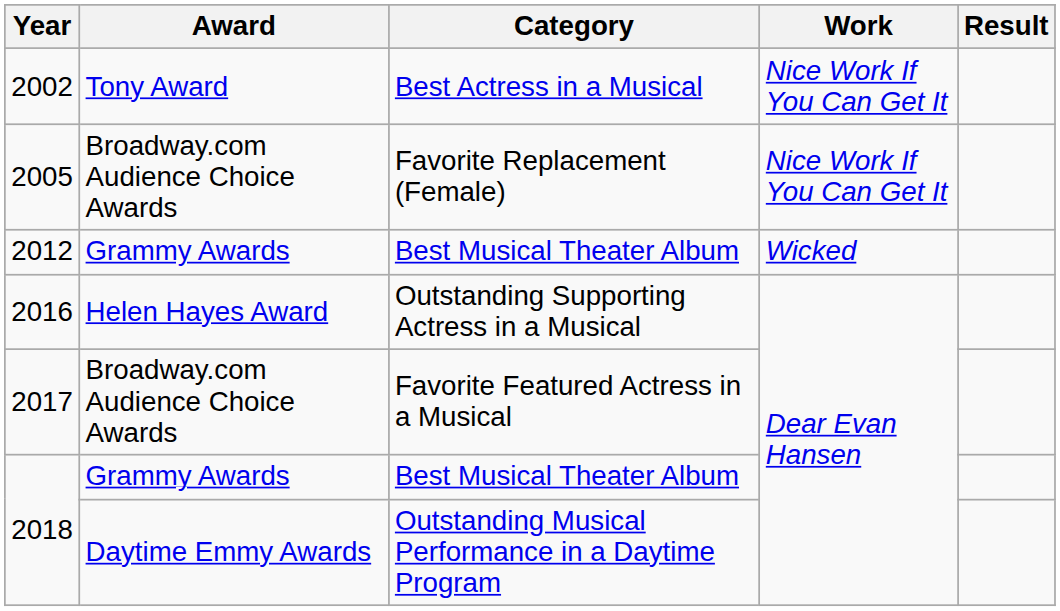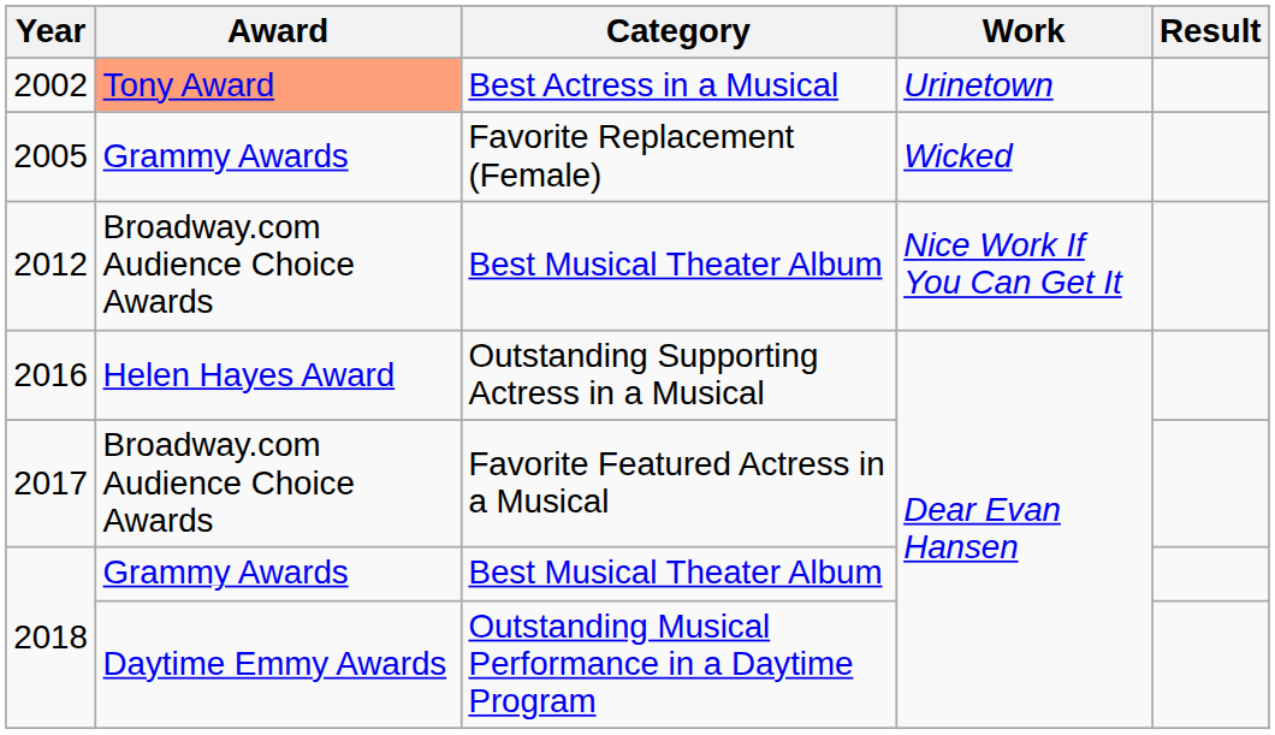2002 | Award: no background -> lightsalmon background
2002 | Work: Nice Work If You Can Get It -> Urinetown
2005 | Award: Broadway.com Audience Choice Awards -> Grammy Awards
2005 | Work: Nice Work If You Can Get It -> Wicked
2012 | Award: Grammy Awards -> Broadway.com Audience Choice Awards
2012 | Work: Wicked -> Nice Work If You Can Get It
